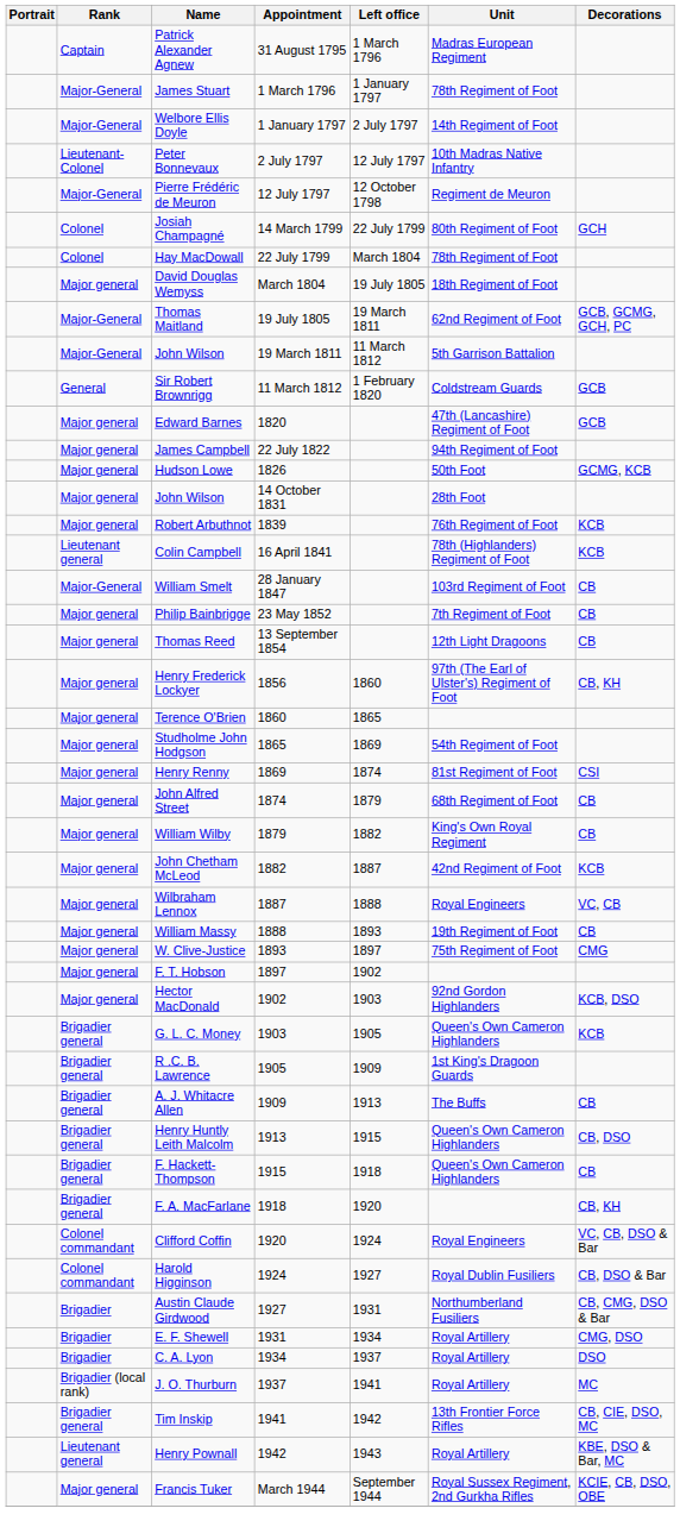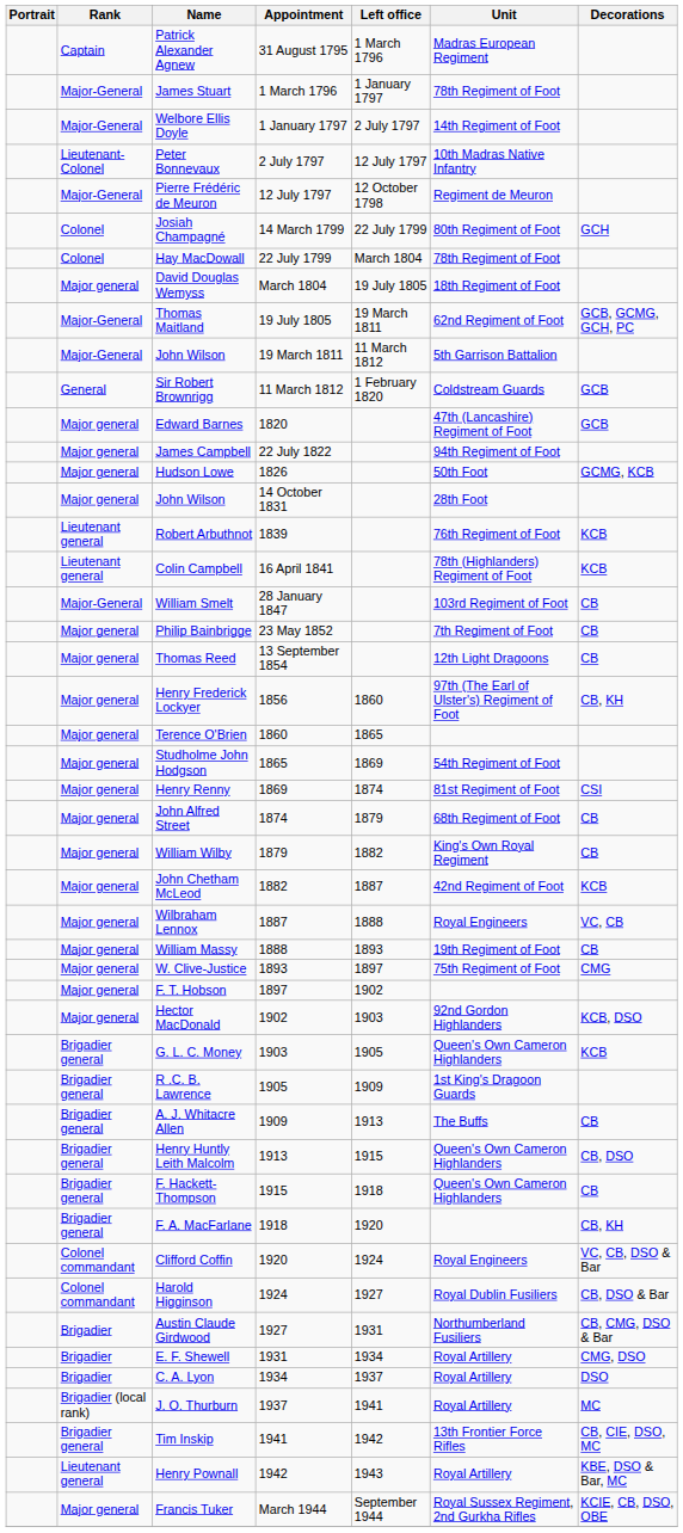Robert Arbuthnot | Rank: Major general -> Lieutenant general
